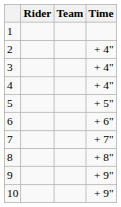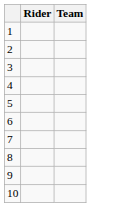- column: Time | + 4" | + 4" | + 4" | + 5" | + 6" | + 7" | + 8" | + 9" | + 9"
